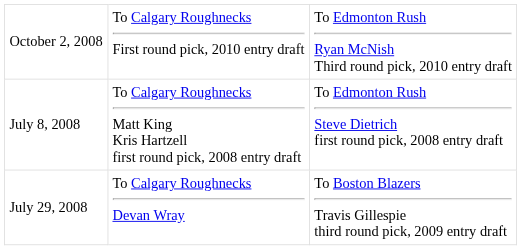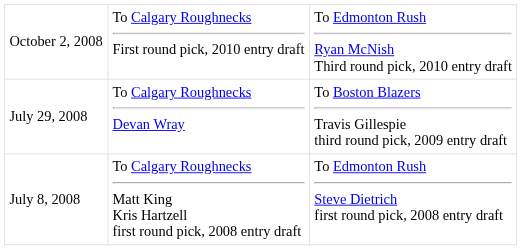rows swapped: July 29, 2008 <-> July 8, 2008
